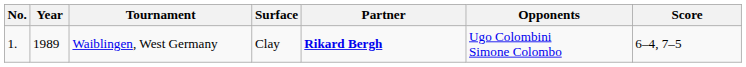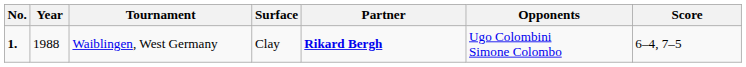Waiblingen, West Germany | No.: normal -> bold
Waiblingen, West Germany | Year: 1989 -> 1988
